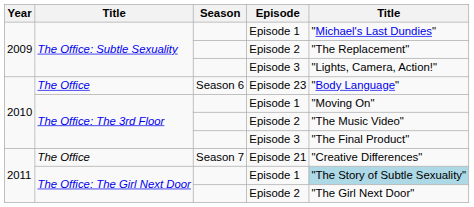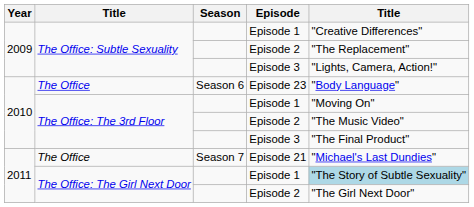The Office: Subtle Sexuality / Episode 1 | column 5: "Michael's Last Dundies" -> "Creative Differences"
Episode 21 | column 5: "Creative Differences" -> "Michael's Last Dundies"
